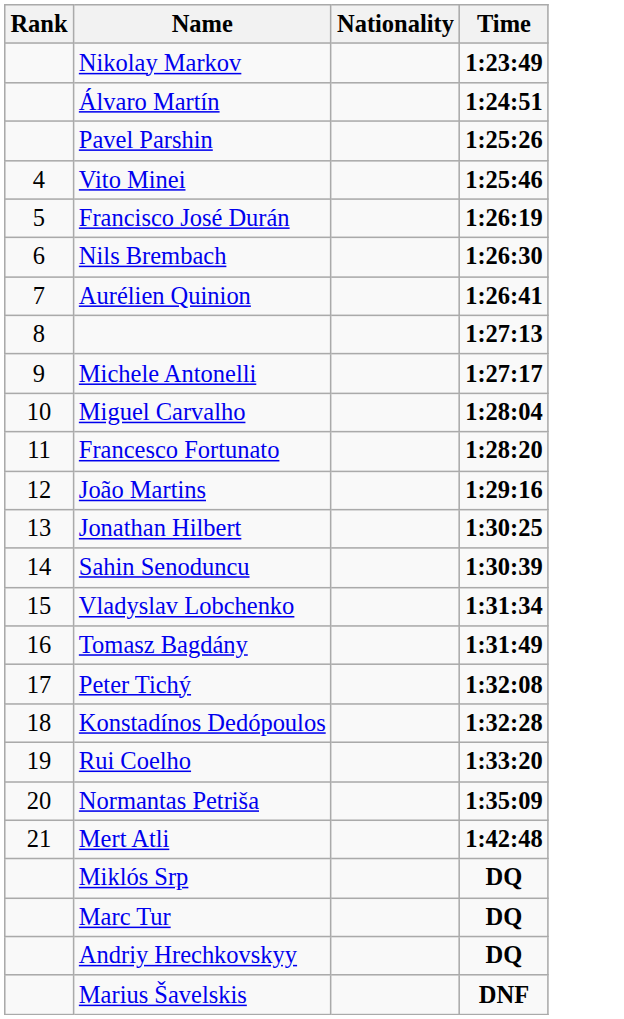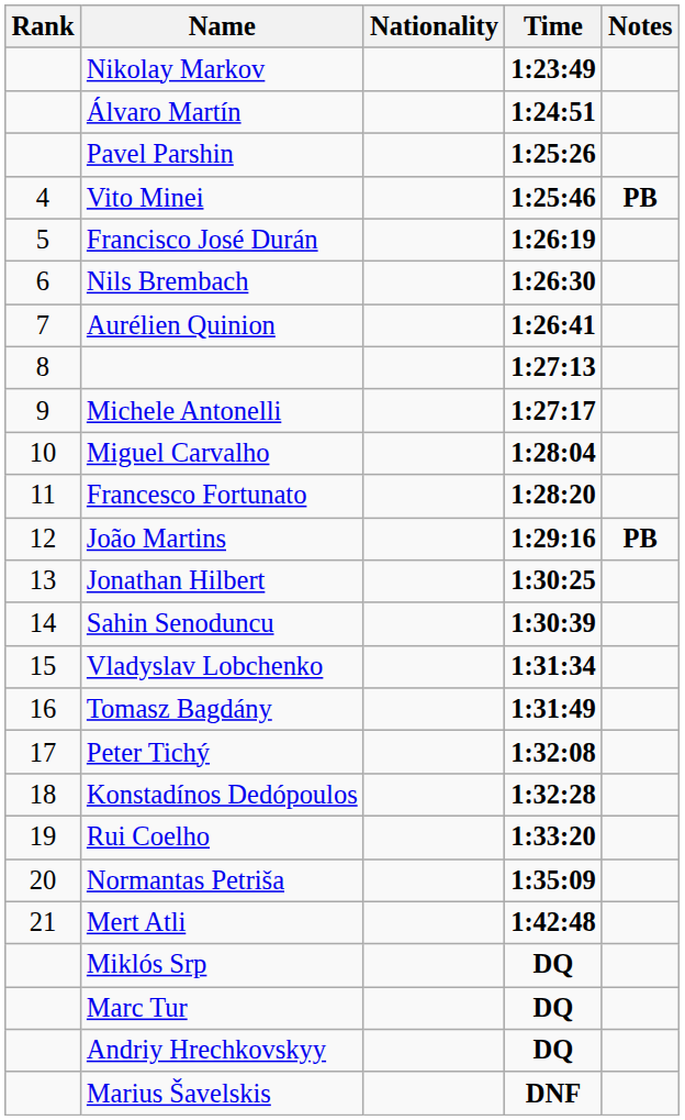+ column: Notes | PB | PB
